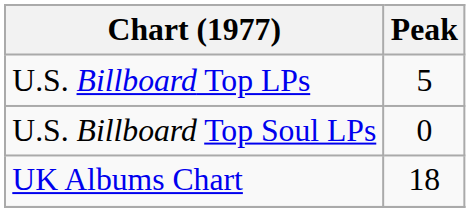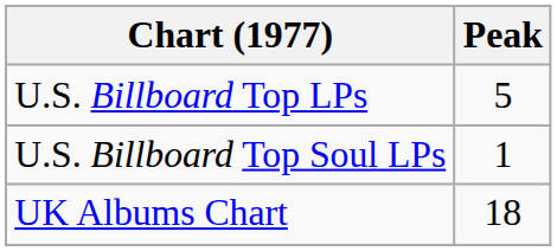U.S. Billboard Top Soul LPs | Peak: 0 -> 1
